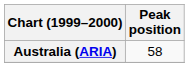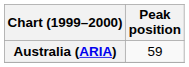Australia (ARIA) | Peak position: 58 -> 59
